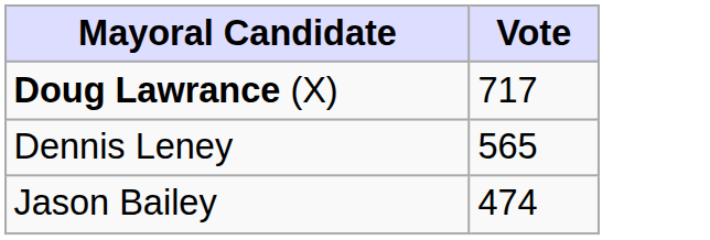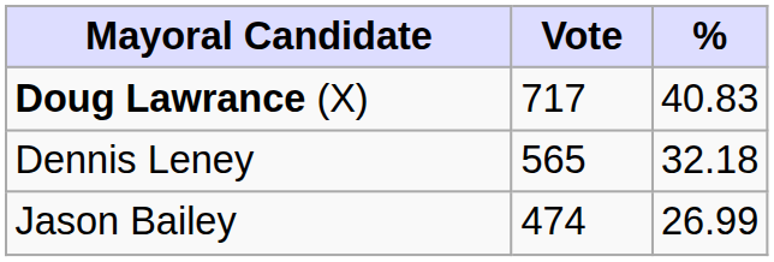+ column: % | 40.83 | 32.18 | 26.99
